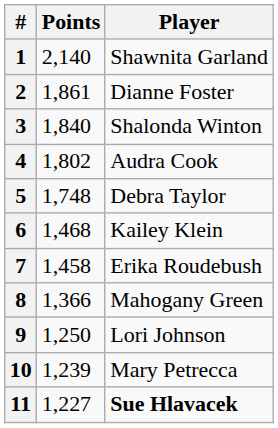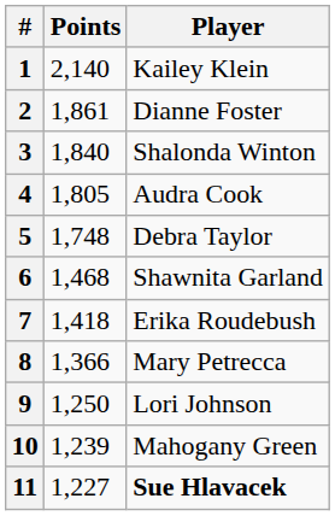1 | Player: Shawnita Garland -> Kailey Klein
4 | Points: 1,802 -> 1,805
6 | Player: Kailey Klein -> Shawnita Garland
7 | Points: 1,458 -> 1,418
8 | Player: Mahogany Green -> Mary Petrecca
10 | Player: Mary Petrecca -> Mahogany Green
